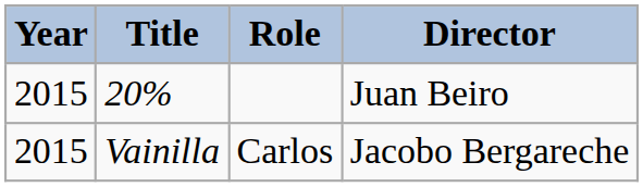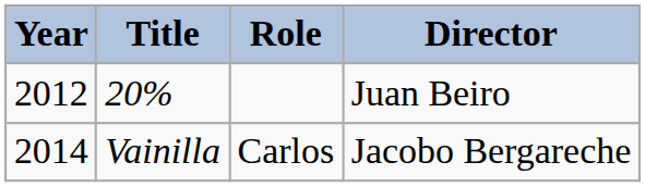20% | Year: 2015 -> 2012
Vainilla | Year: 2015 -> 2014
